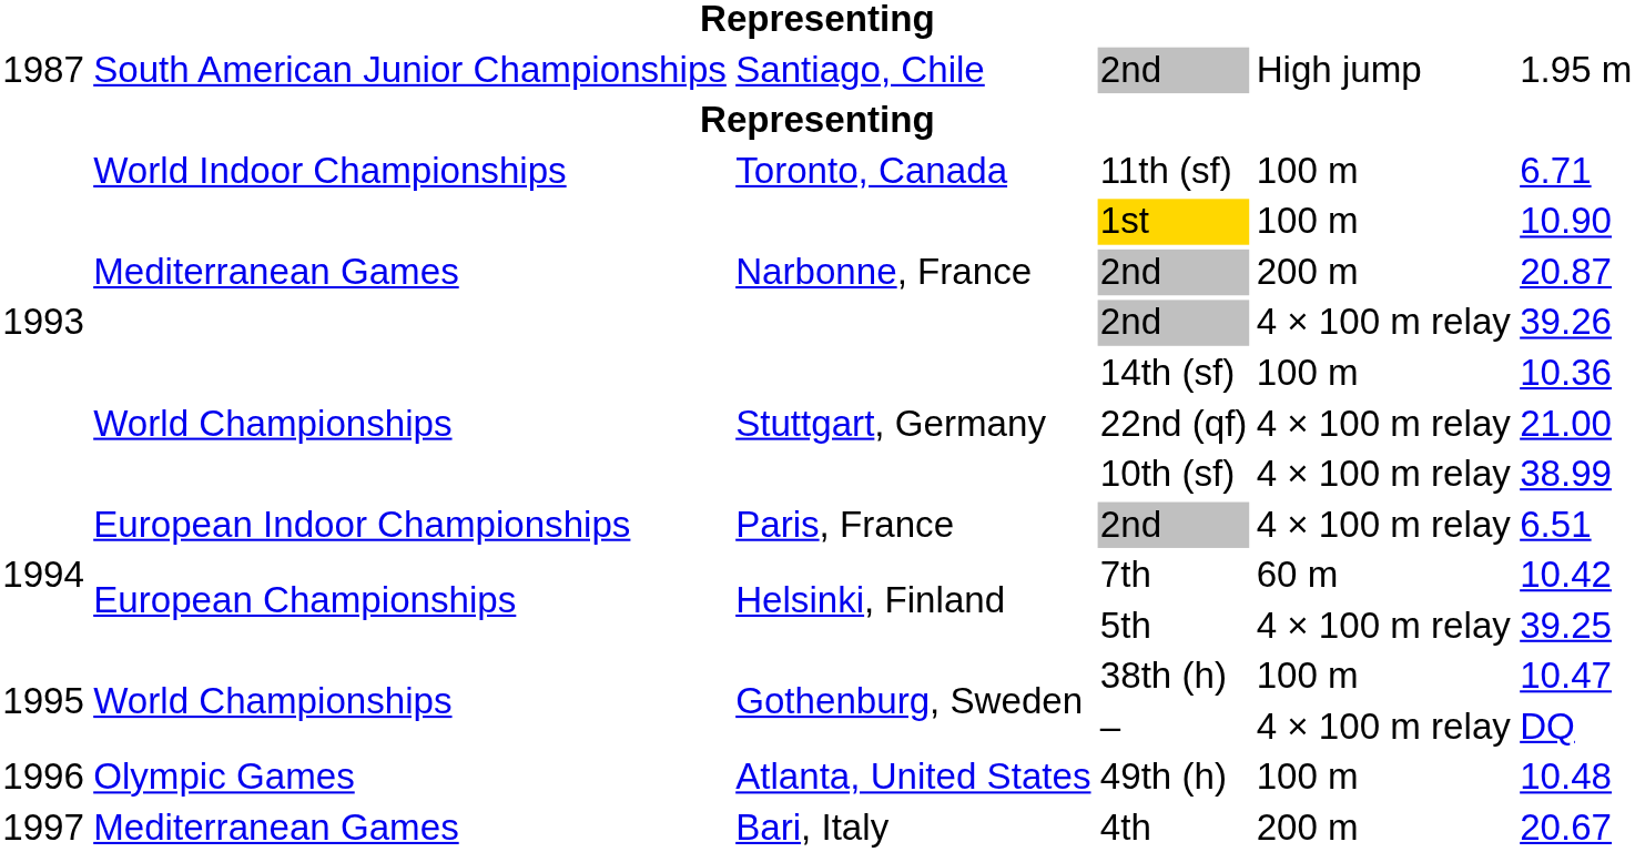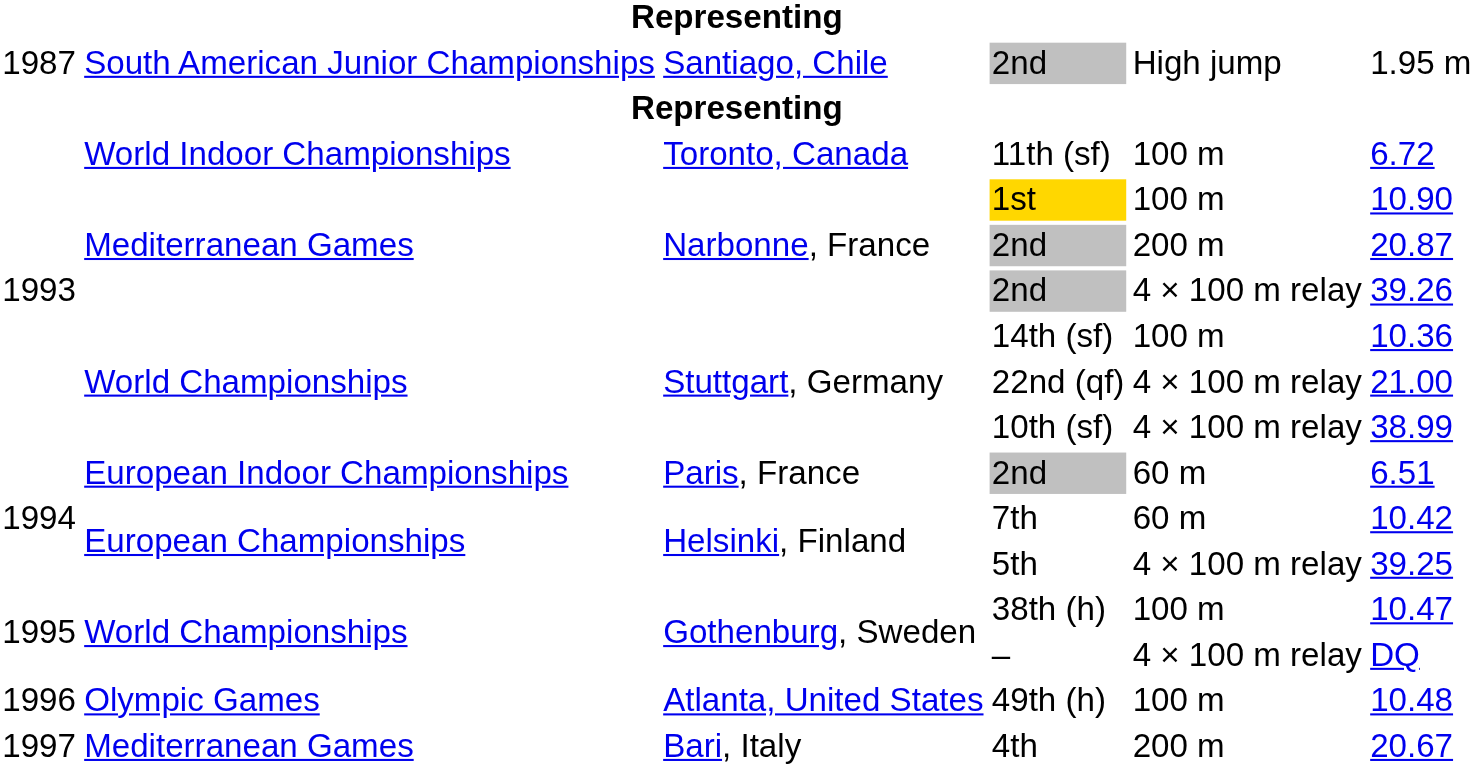11th (sf) | column 6: 6.71 -> 6.72
Paris, France / 2nd | column 5: 4 × 100 m relay -> 60 m
